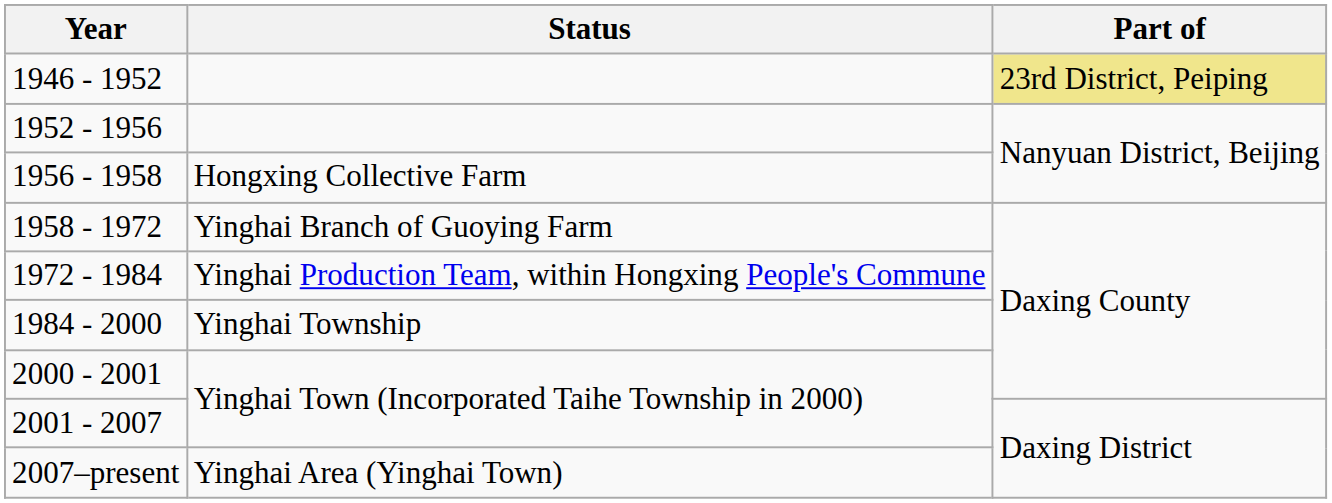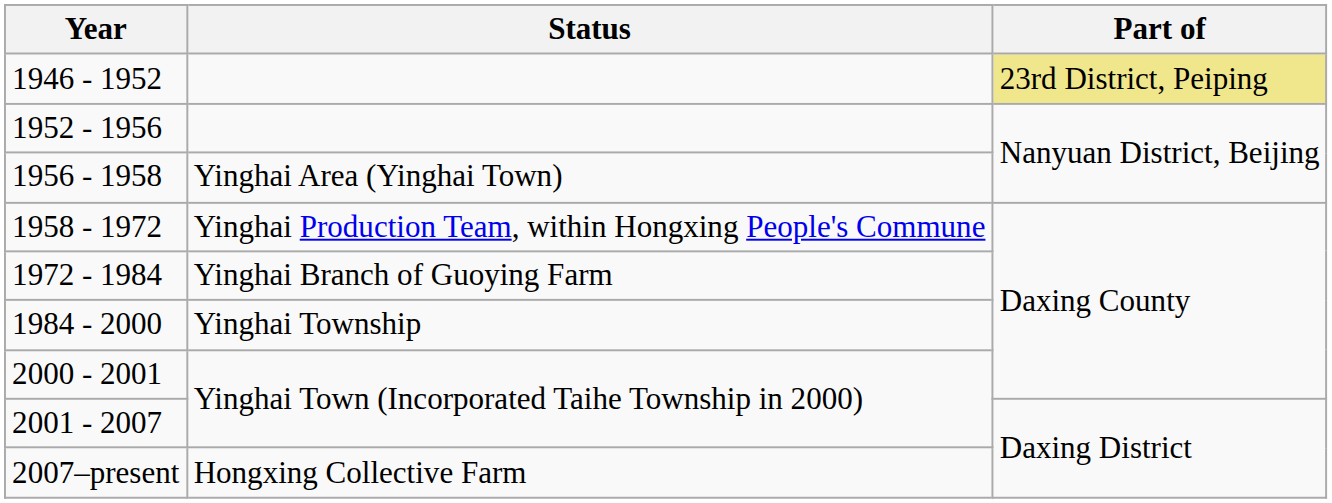1956 - 1958 | Status: Hongxing Collective Farm -> Yinghai Area (Yinghai Town)
1958 - 1972 | Status: Yinghai Branch of Guoying Farm -> Yinghai Production Team, within Hongxing People's Commune
1972 - 1984 | Status: Yinghai Production Team, within Hongxing People's Commune -> Yinghai Branch of Guoying Farm
2007–present | Status: Yinghai Area (Yinghai Town) -> Hongxing Collective Farm
